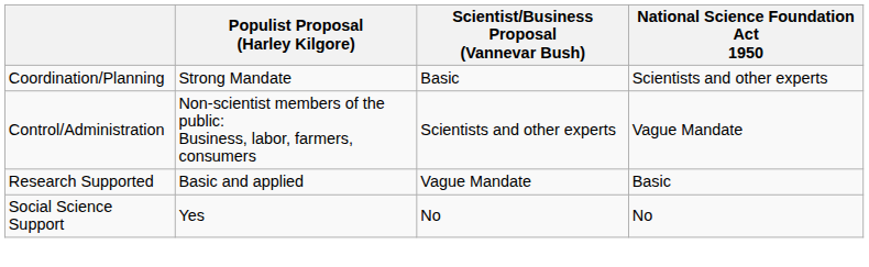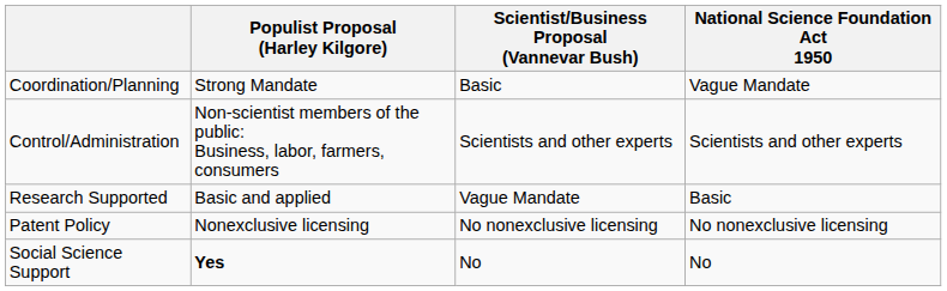Coordination/Planning | National Science Foundation Act 1950: Scientists and other experts -> Vague Mandate
Control/Administration | National Science Foundation Act 1950: Vague Mandate -> Scientists and other experts
+ row: Patent Policy | Nonexclusive licensing | No nonexclusive licensing | No nonexclusive licensing
Social Science Support | Populist Proposal (Harley Kilgore): normal -> bold
